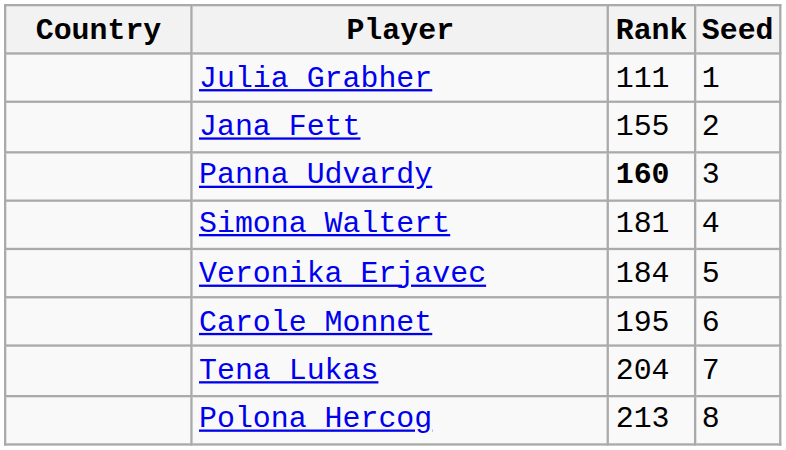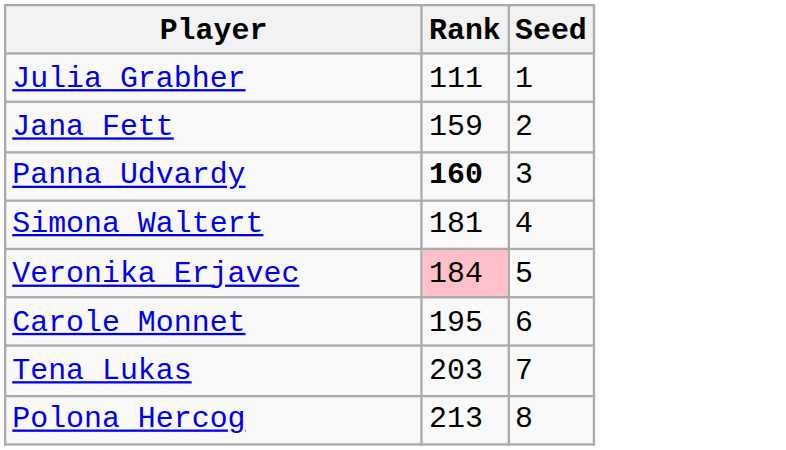- column: Country
Jana Fett | Rank: 155 -> 159
Veronika Erjavec | Rank: no background -> pink background
Tena Lukas | Rank: 204 -> 203
